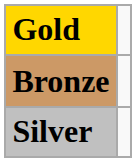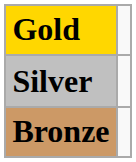rows swapped: Silver <-> Bronze
